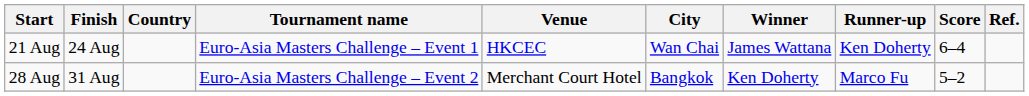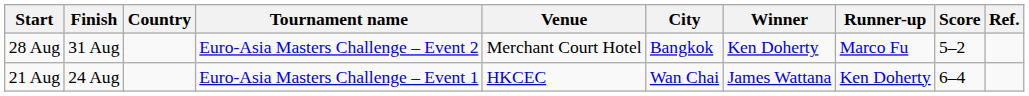rows swapped: 21 Aug <-> 28 Aug
